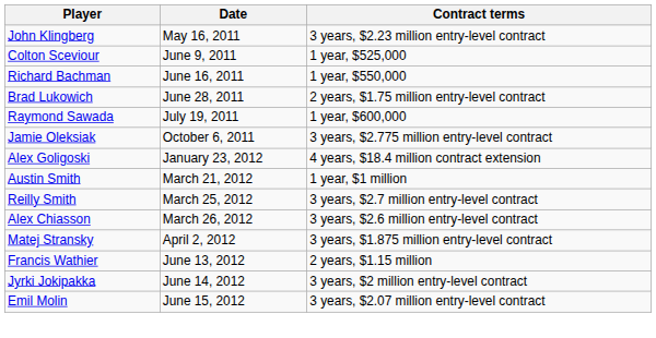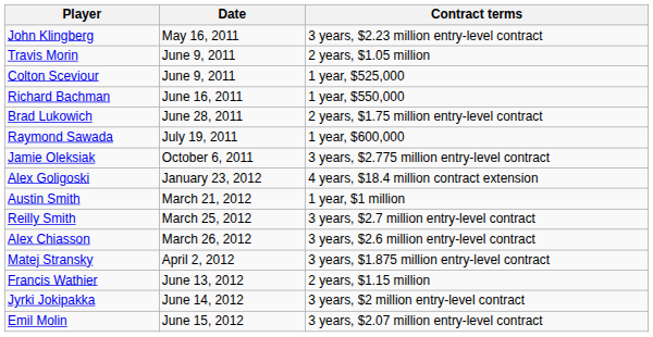+ row: Travis Morin | June 9, 2011 | 2 years, $1.05 million
